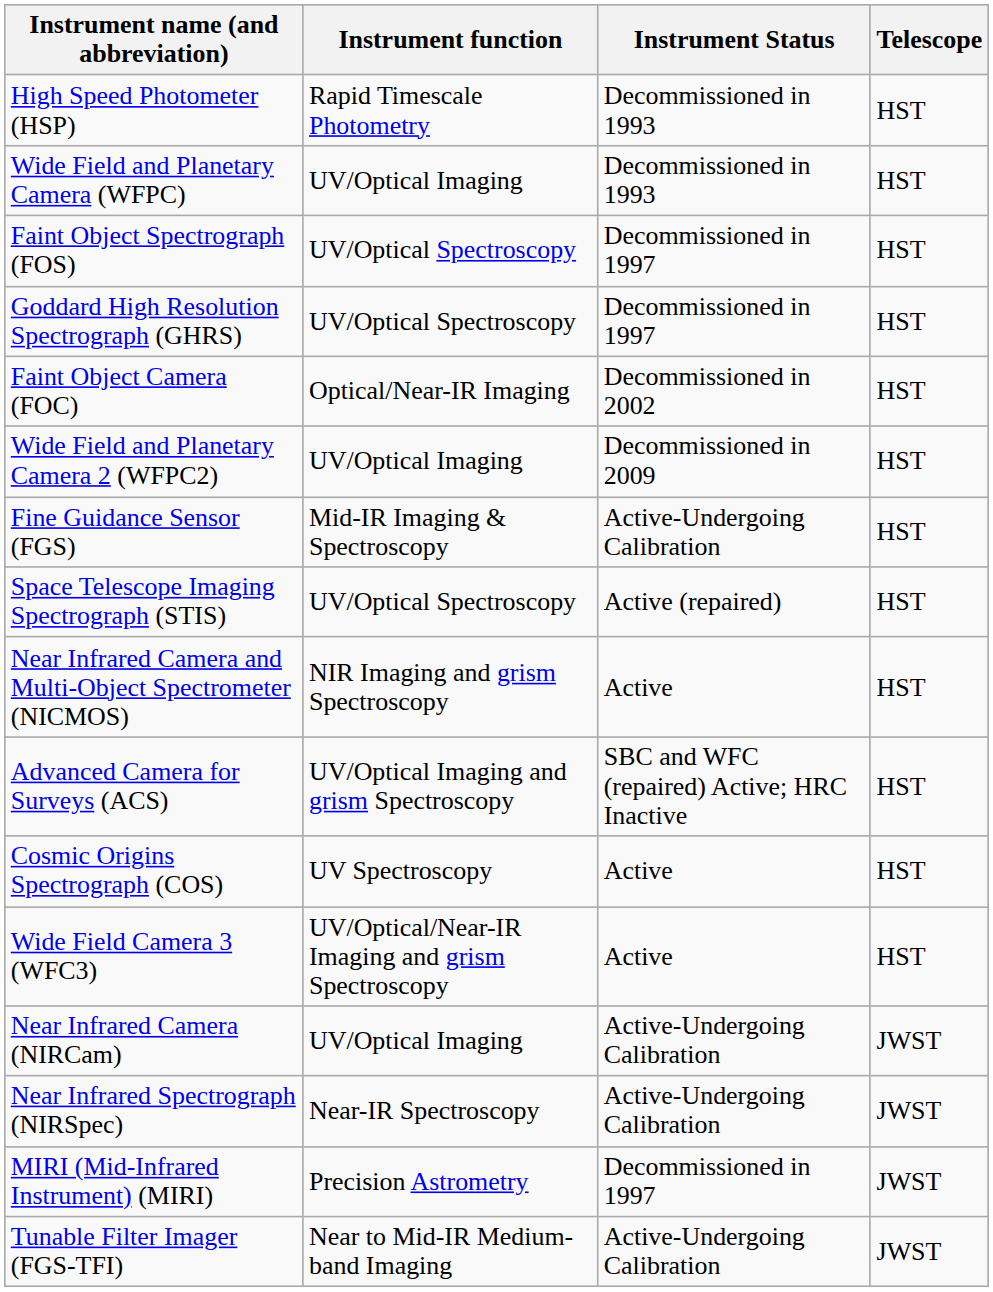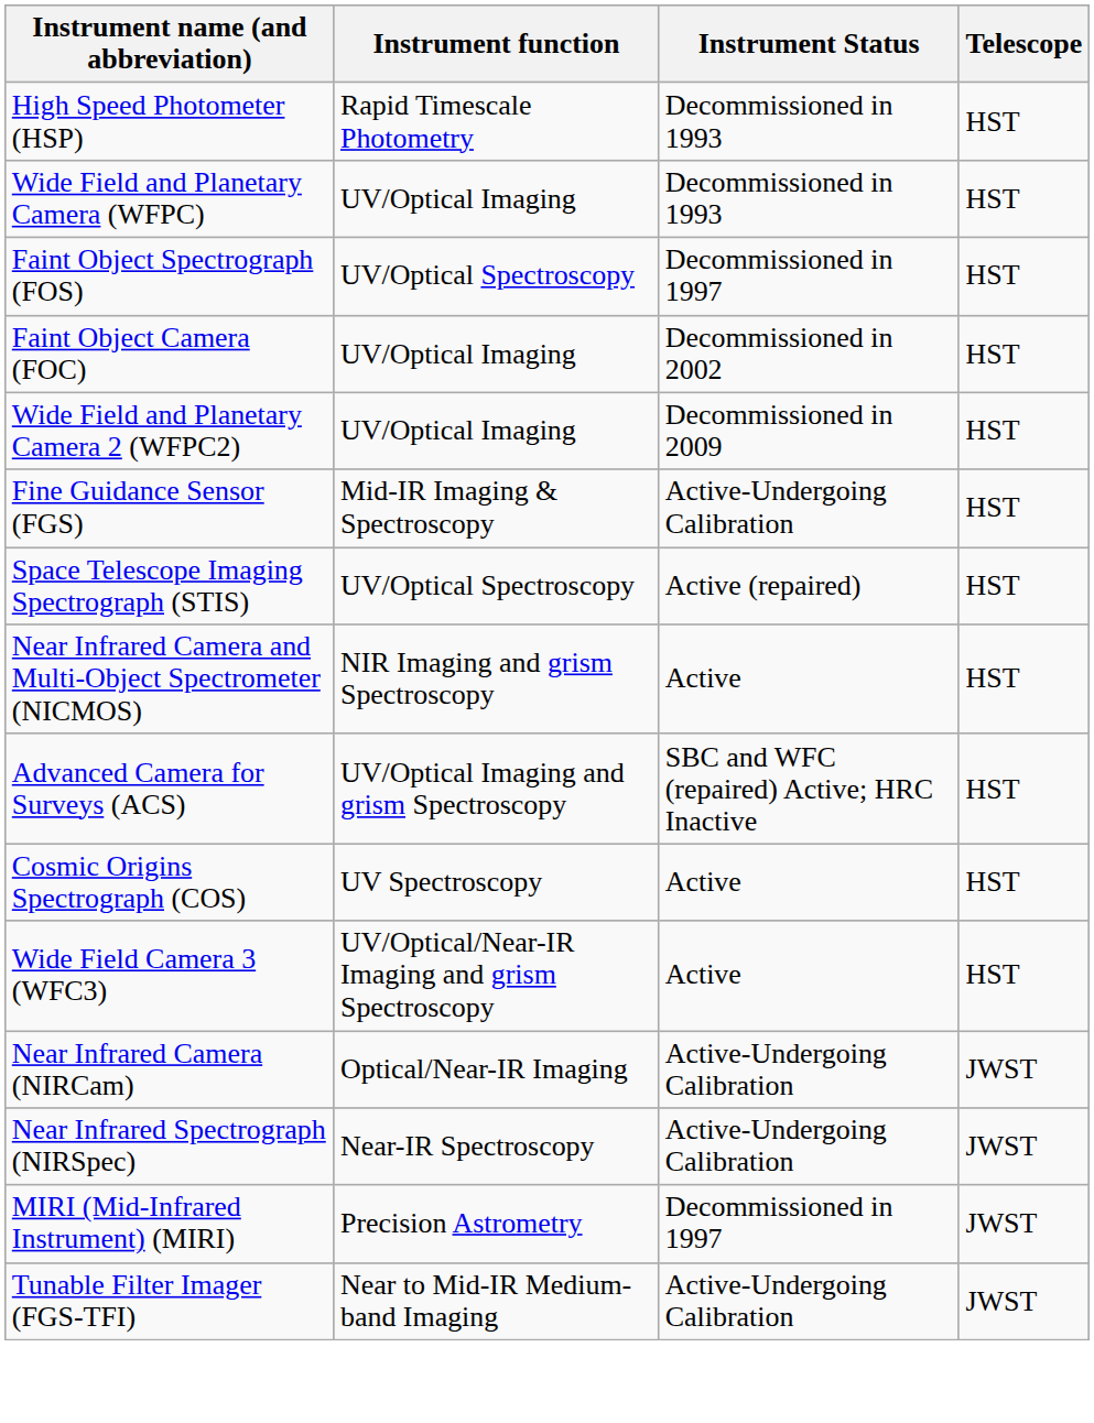- row: Goddard High Resolution Spectrograph (GHRS) | UV/Optical Spectroscopy | Decommissioned in 1997 | HST
Faint Object Camera (FOC) | Instrument function: Optical/Near-IR Imaging -> UV/Optical Imaging
Near Infrared Camera (NIRCam) | Instrument function: UV/Optical Imaging -> Optical/Near-IR Imaging
